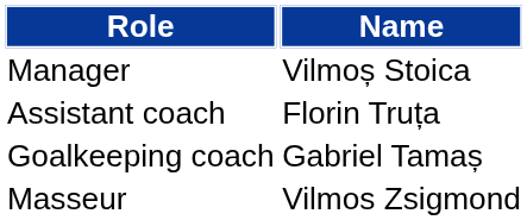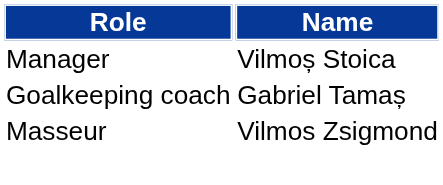- row: Assistant coach | Florin Truța
